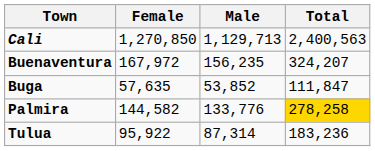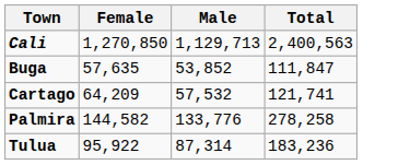- row: Buenaventura | 167,972 | 156,235 | 324,207
+ row: Cartago | 64,209 | 57,532 | 121,741
Palmira | Total: gold background -> no background
